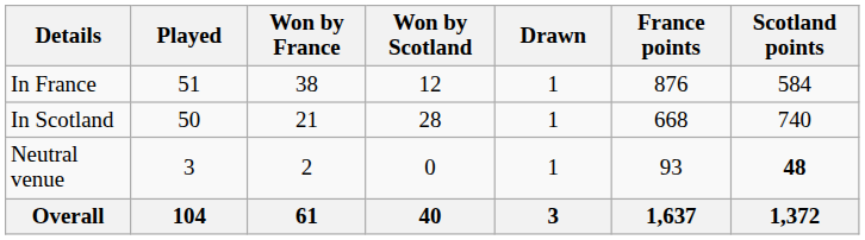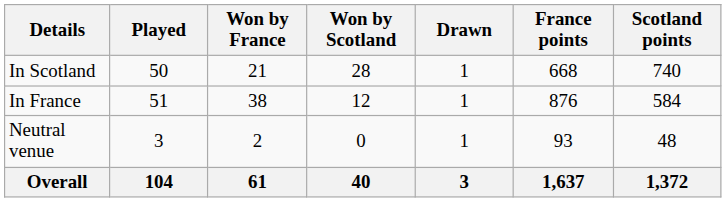rows swapped: In France <-> In Scotland
Neutral venue | Scotland points: bold -> normal
